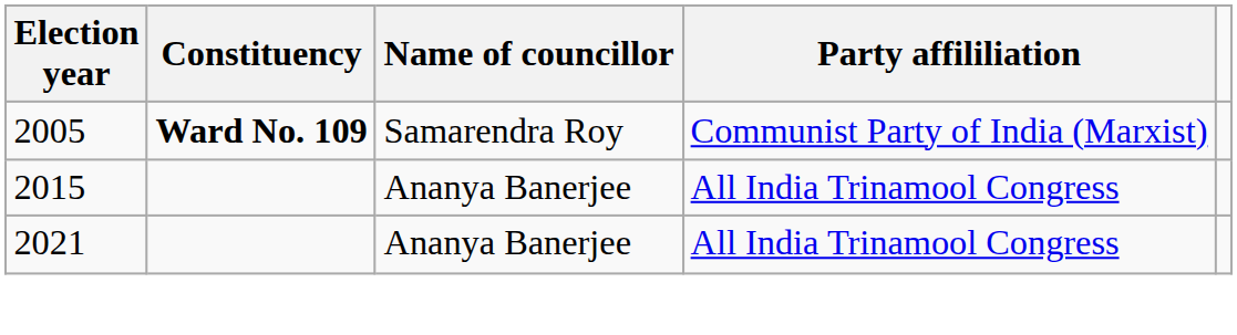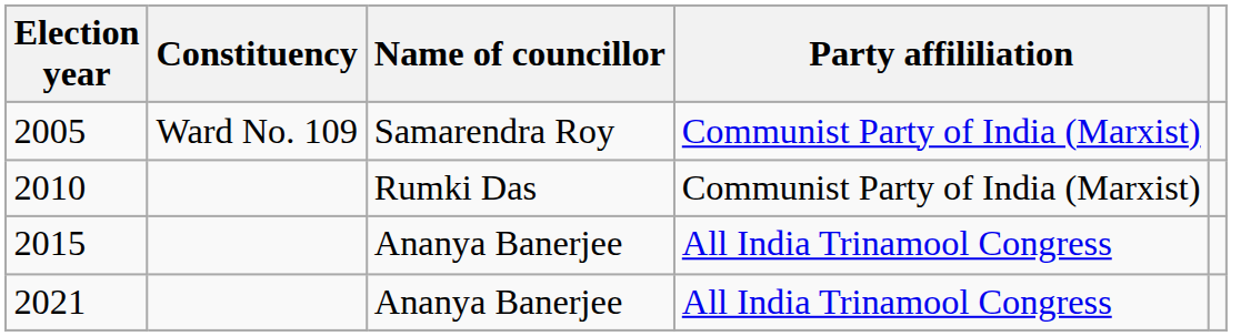2005 | Constituency: bold -> normal
+ row: 2010 | Rumki Das | Communist Party of India (Marxist)
